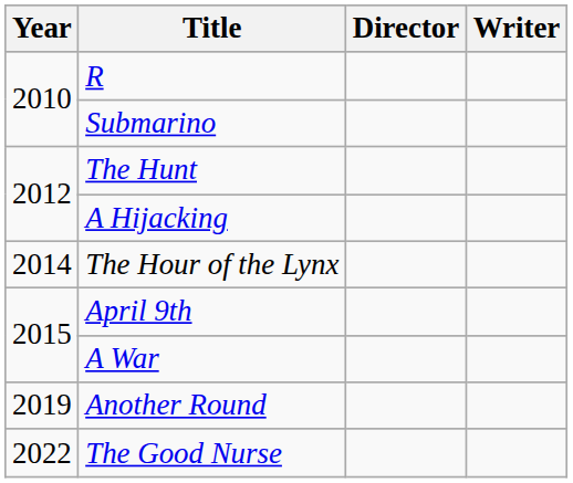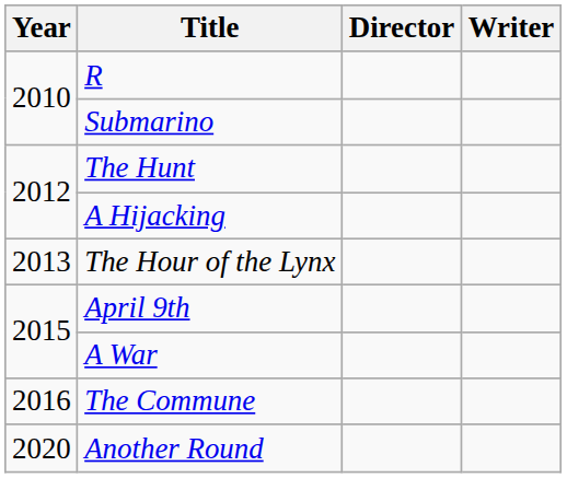The Hour of the Lynx | Year: 2014 -> 2013
+ row: 2016 | The Commune
Another Round | Year: 2019 -> 2020
- row: 2022 | The Good Nurse
